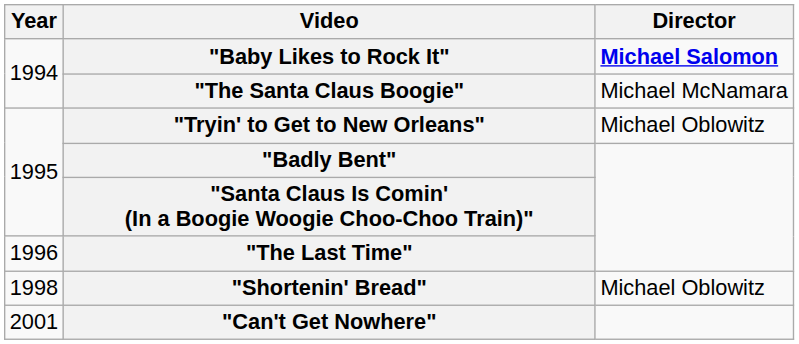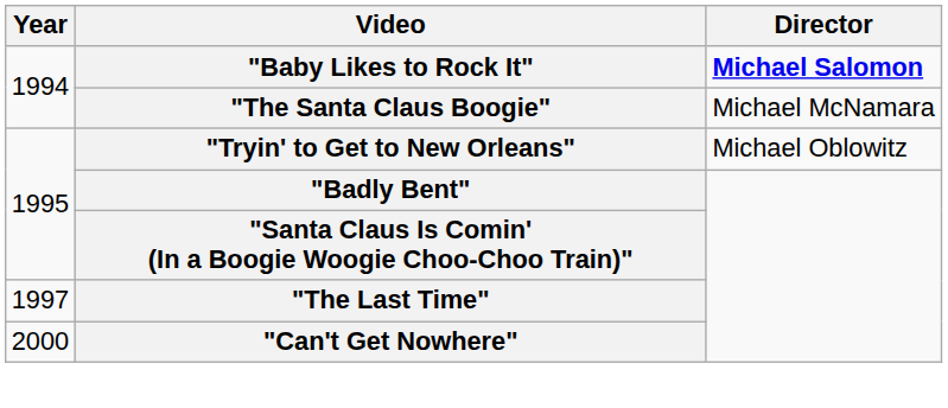"The Last Time" | Year: 1996 -> 1997
- row: 1998 | "Shortenin' Bread" | Michael Oblowitz
"Can't Get Nowhere" | Year: 2001 -> 2000
